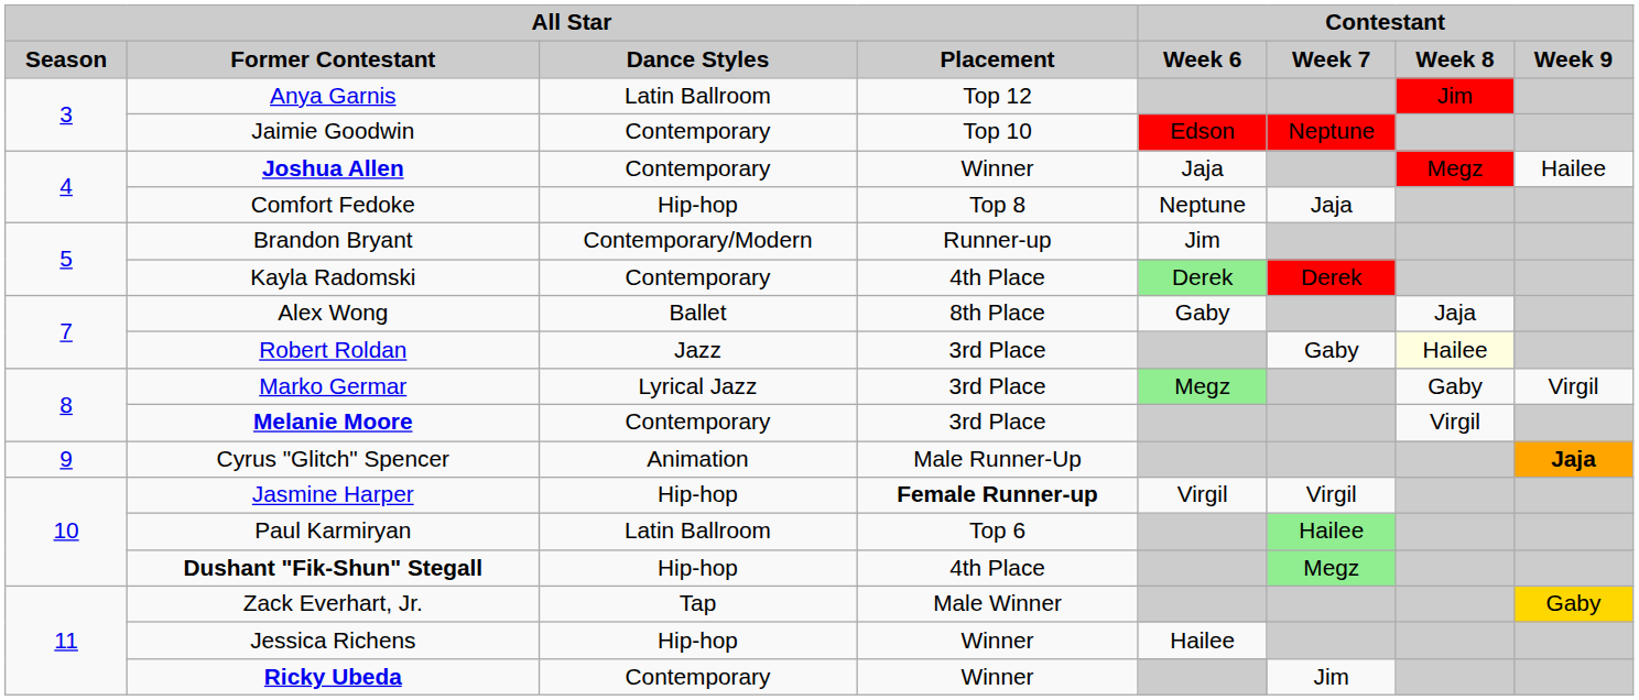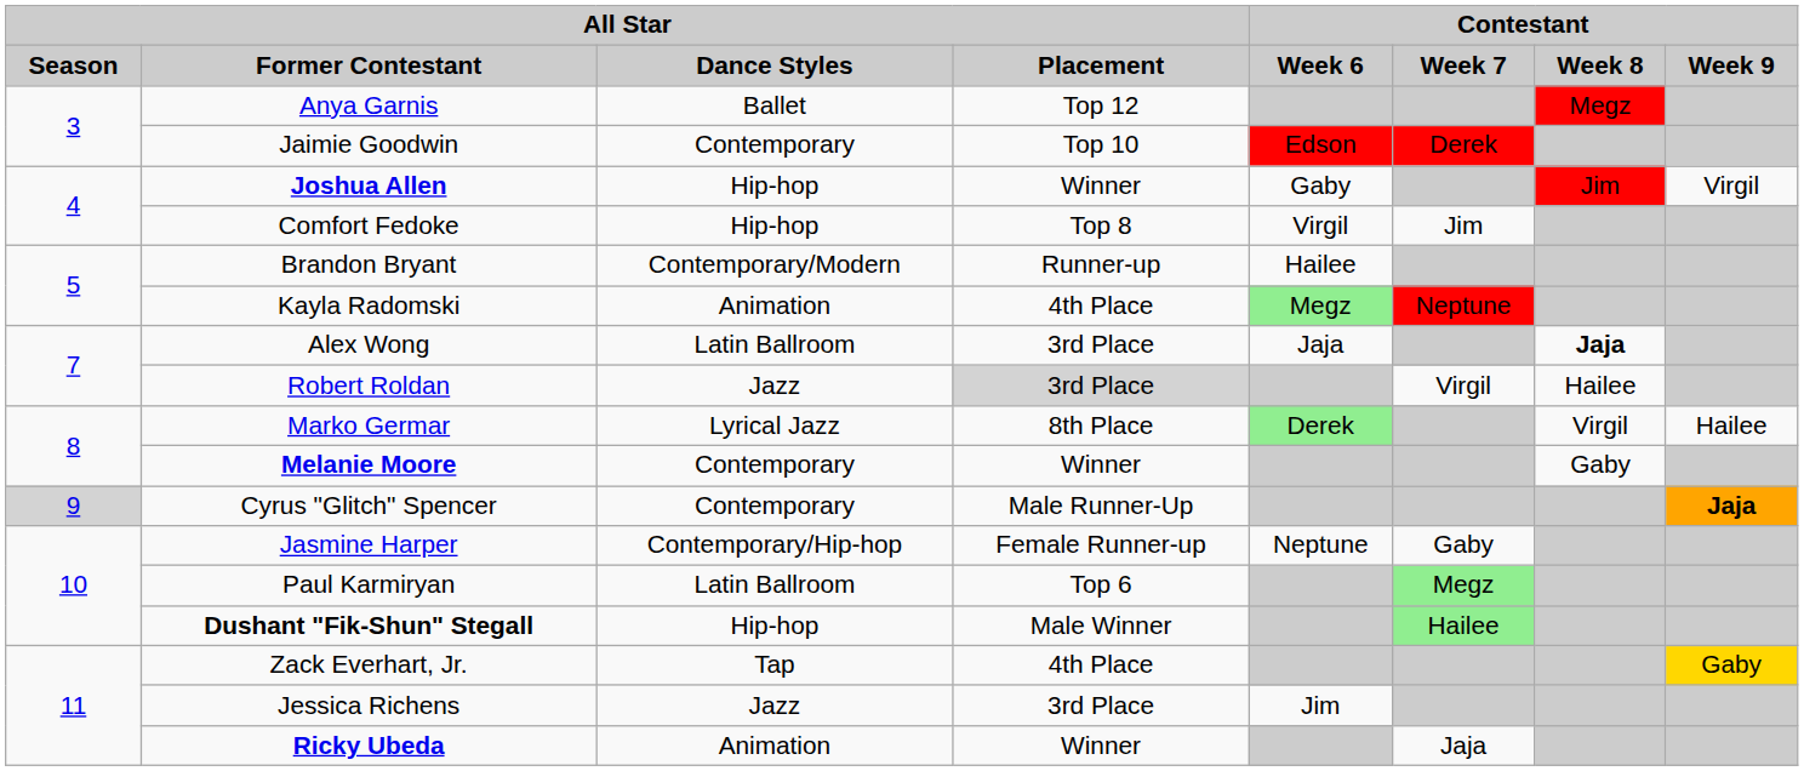Anya Garnis | All Star / Dance Styles: Latin Ballroom -> Ballet
Anya Garnis | Contestant / Week 8: Jim -> Megz
Jaimie Goodwin | Contestant / Week 7: Neptune -> Derek
Joshua Allen | All Star / Dance Styles: Contemporary -> Hip-hop
Joshua Allen | Contestant / Week 6: Jaja -> Gaby
Joshua Allen | Contestant / Week 8: Megz -> Jim
Joshua Allen | Contestant / Week 9: Hailee -> Virgil
Comfort Fedoke | Contestant / Week 6: Neptune -> Virgil
Comfort Fedoke | Contestant / Week 7: Jaja -> Jim
Brandon Bryant | Contestant / Week 6: Jim -> Hailee
Kayla Radomski | All Star / Dance Styles: Contemporary -> Animation
Kayla Radomski | Contestant / Week 6: Derek -> Megz
Kayla Radomski | Contestant / Week 7: Derek -> Neptune
Alex Wong | All Star / Dance Styles: Ballet -> Latin Ballroom
Alex Wong | All Star / Placement: 8th Place -> 3rd Place
Alex Wong | Contestant / Week 6: Gaby -> Jaja
Alex Wong | Contestant / Week 8: normal -> bold
Robert Roldan | All Star / Placement: no background -> lightgrey background
Robert Roldan | Contestant / Week 7: Gaby -> Virgil
Robert Roldan | Contestant / Week 8: lightyellow background -> no background
Marko Germar | All Star / Placement: 3rd Place -> 8th Place
Marko Germar | Contestant / Week 6: Megz -> Derek
Marko Germar | Contestant / Week 8: Gaby -> Virgil
Marko Germar | Contestant / Week 9: Virgil -> Hailee
Melanie Moore | All Star / Placement: 3rd Place -> Winner
Melanie Moore | Contestant / Week 8: Virgil -> Gaby
Cyrus "Glitch" Spencer | All Star / Season: no background -> lightgrey background
Cyrus "Glitch" Spencer | All Star / Dance Styles: Animation -> Contemporary
Jasmine Harper | All Star / Dance Styles: Hip-hop -> Contemporary/Hip-hop
Jasmine Harper | All Star / Placement: bold -> normal
Jasmine Harper | Contestant / Week 6: Virgil -> Neptune
Jasmine Harper | Contestant / Week 7: Virgil -> Gaby
Paul Karmiryan | Contestant / Week 7: Hailee -> Megz
Dushant "Fik-Shun" Stegall | All Star / Placement: 4th Place -> Male Winner
Dushant "Fik-Shun" Stegall | Contestant / Week 7: Megz -> Hailee
Zack Everhart, Jr. | All Star / Placement: Male Winner -> 4th Place
Jessica Richens | All Star / Dance Styles: Hip-hop -> Jazz
Jessica Richens | All Star / Placement: Winner -> 3rd Place
Jessica Richens | Contestant / Week 6: Hailee -> Jim
Ricky Ubeda | All Star / Dance Styles: Contemporary -> Animation
Ricky Ubeda | Contestant / Week 7: Jim -> Jaja
